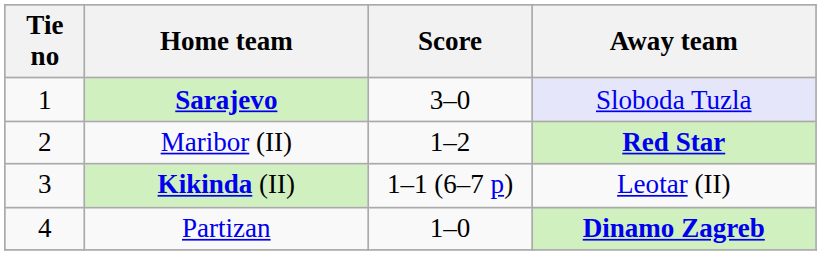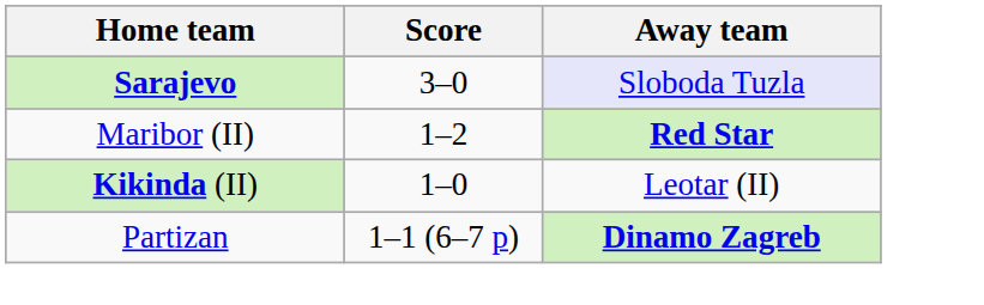- column: Tie no | 1 | 2 | 3 | 4
Kikinda (II) | Score: 1–1 (6–7 p) -> 1–0
Partizan | Score: 1–0 -> 1–1 (6–7 p)
